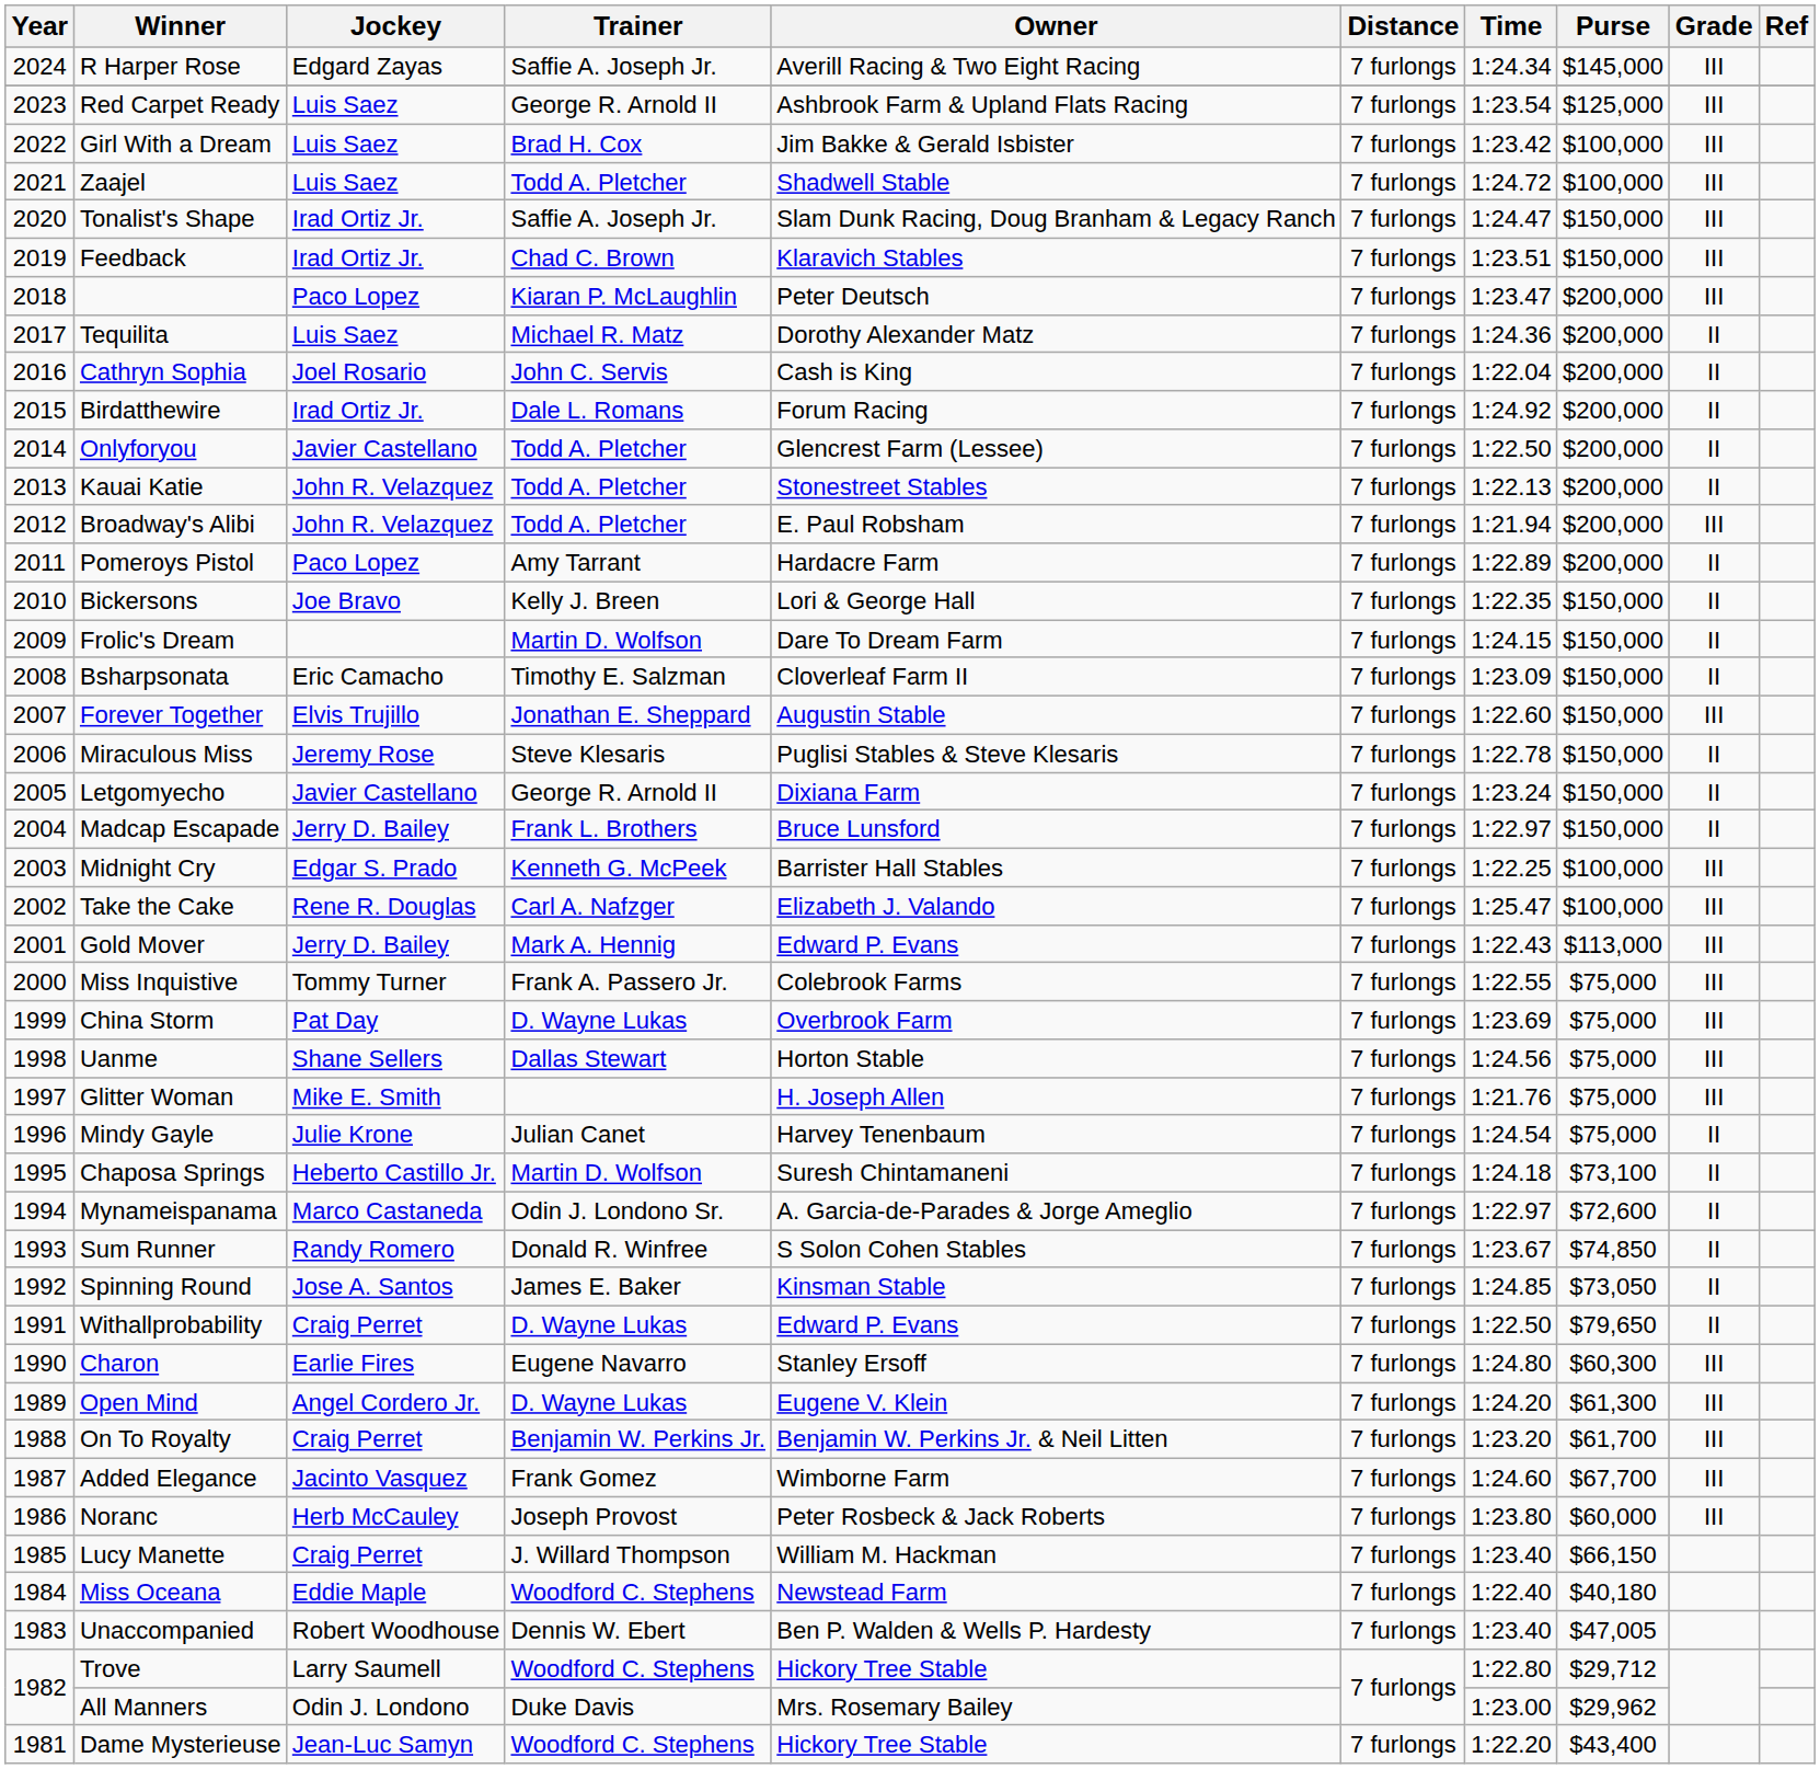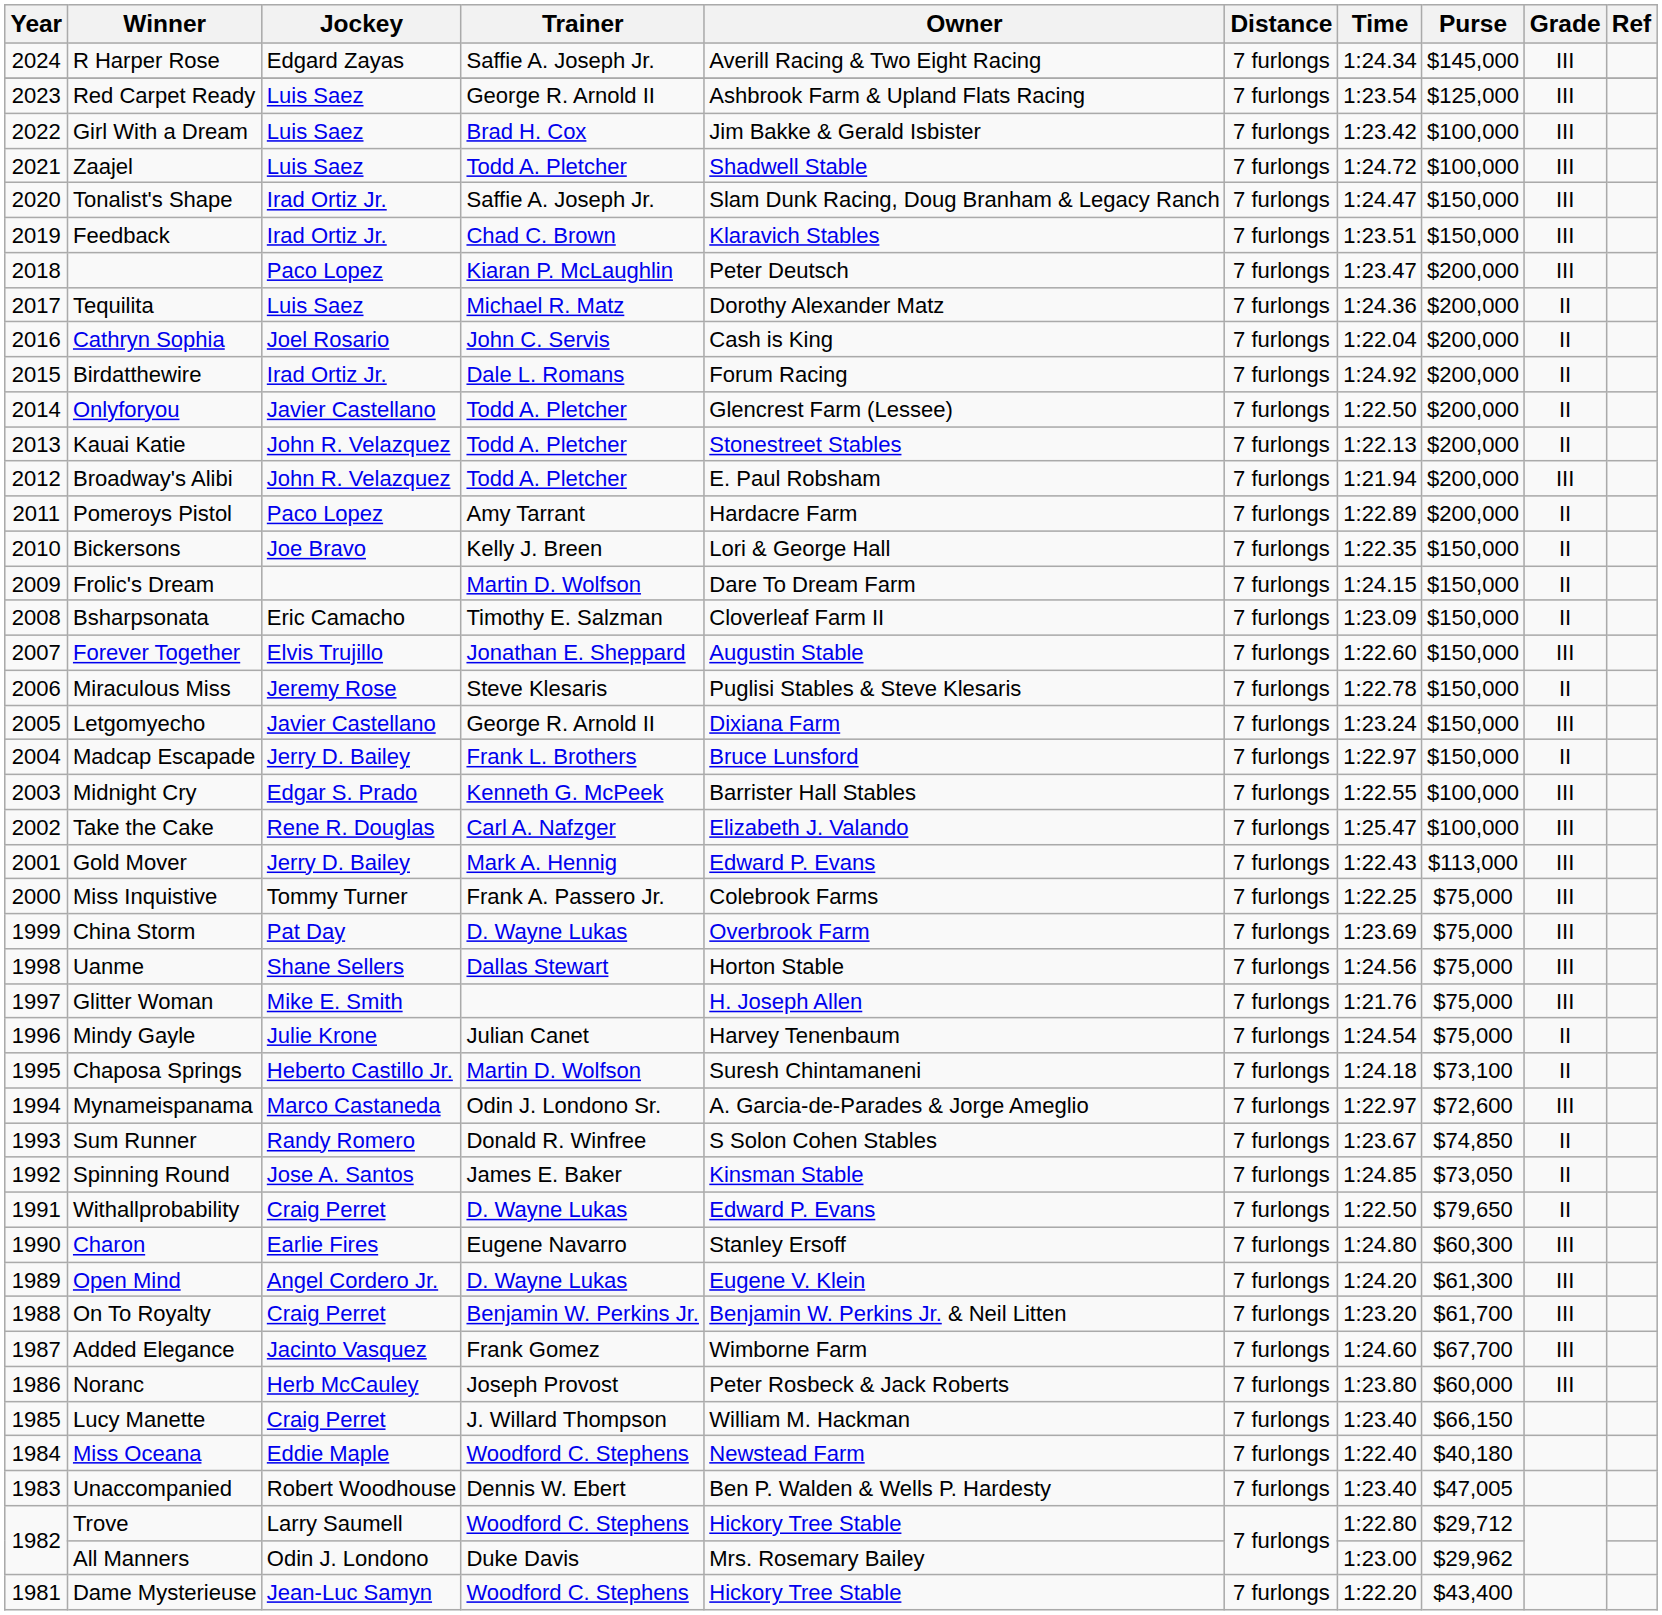Letgomyecho | Grade: II -> III
Midnight Cry | Time: 1:22.25 -> 1:22.55
Miss Inquistive | Time: 1:22.55 -> 1:22.25
Mynameispanama | Grade: II -> III
